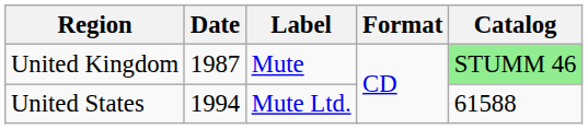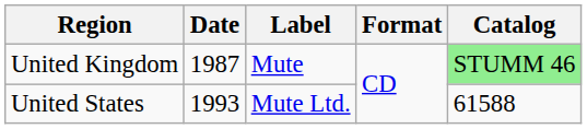United States | Date: 1994 -> 1993
